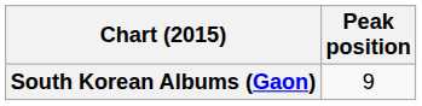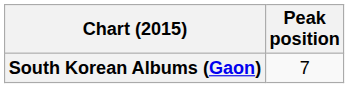South Korean Albums (Gaon) | Peak position: 9 -> 7
